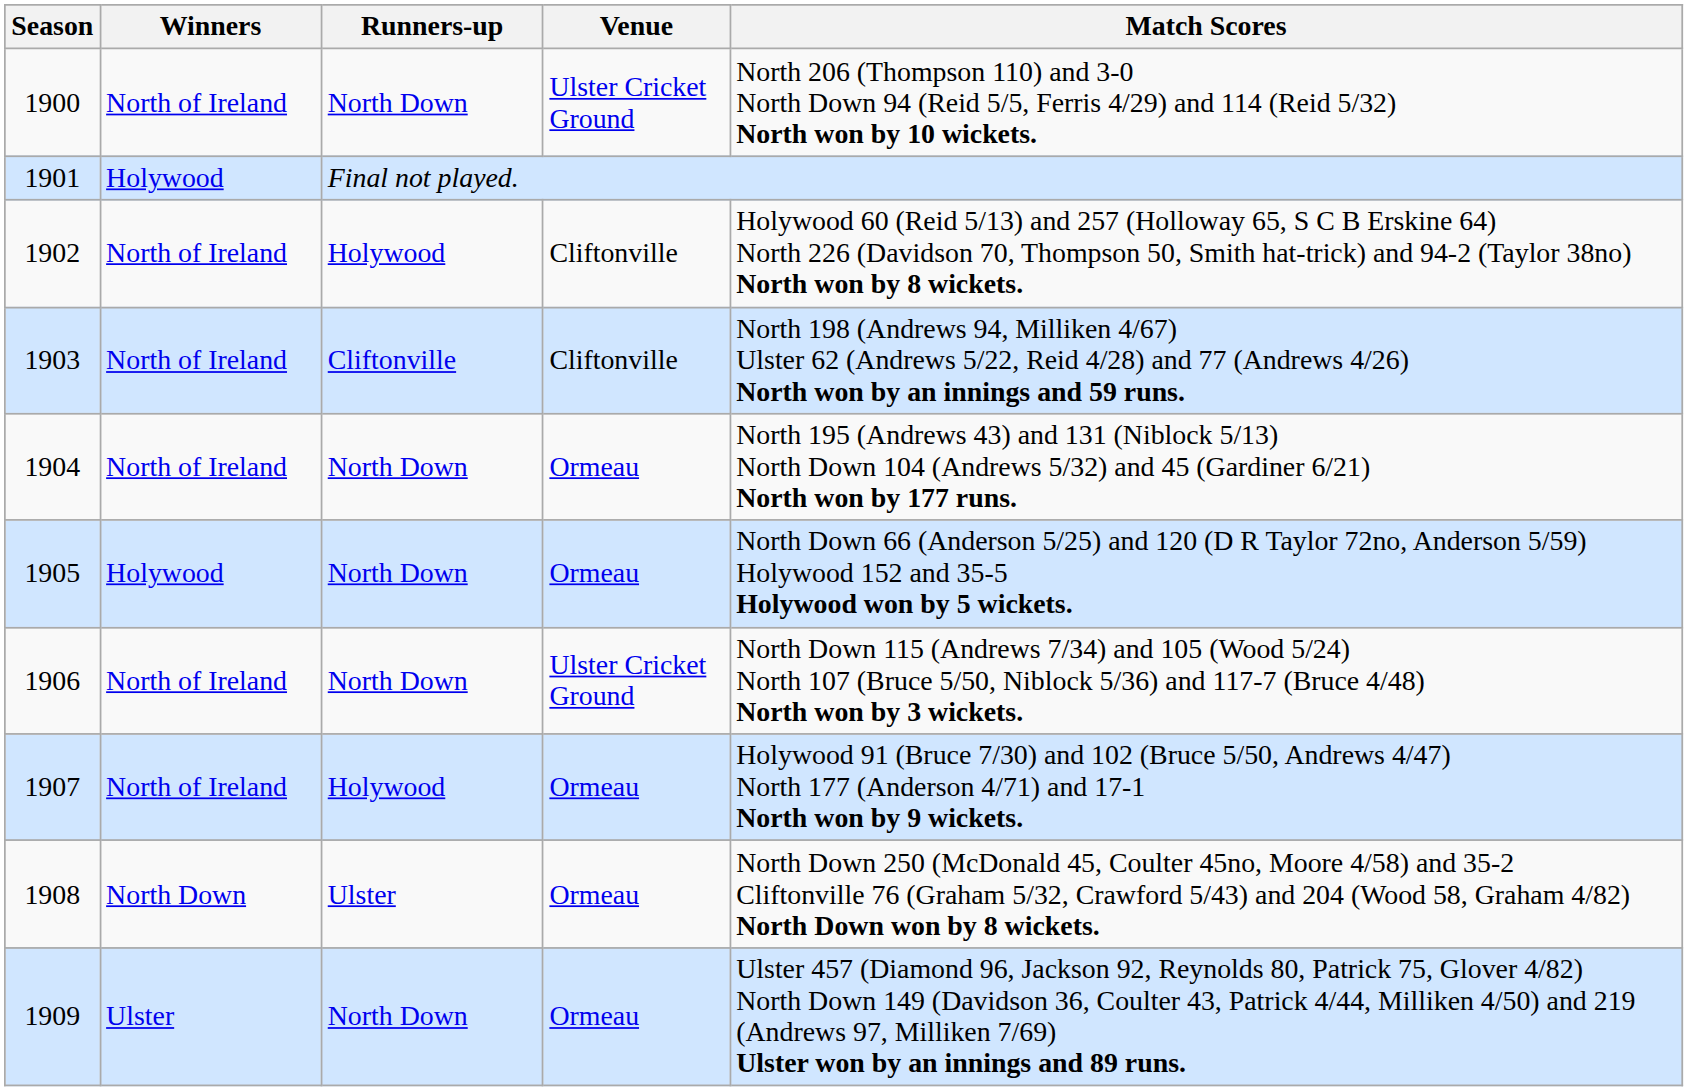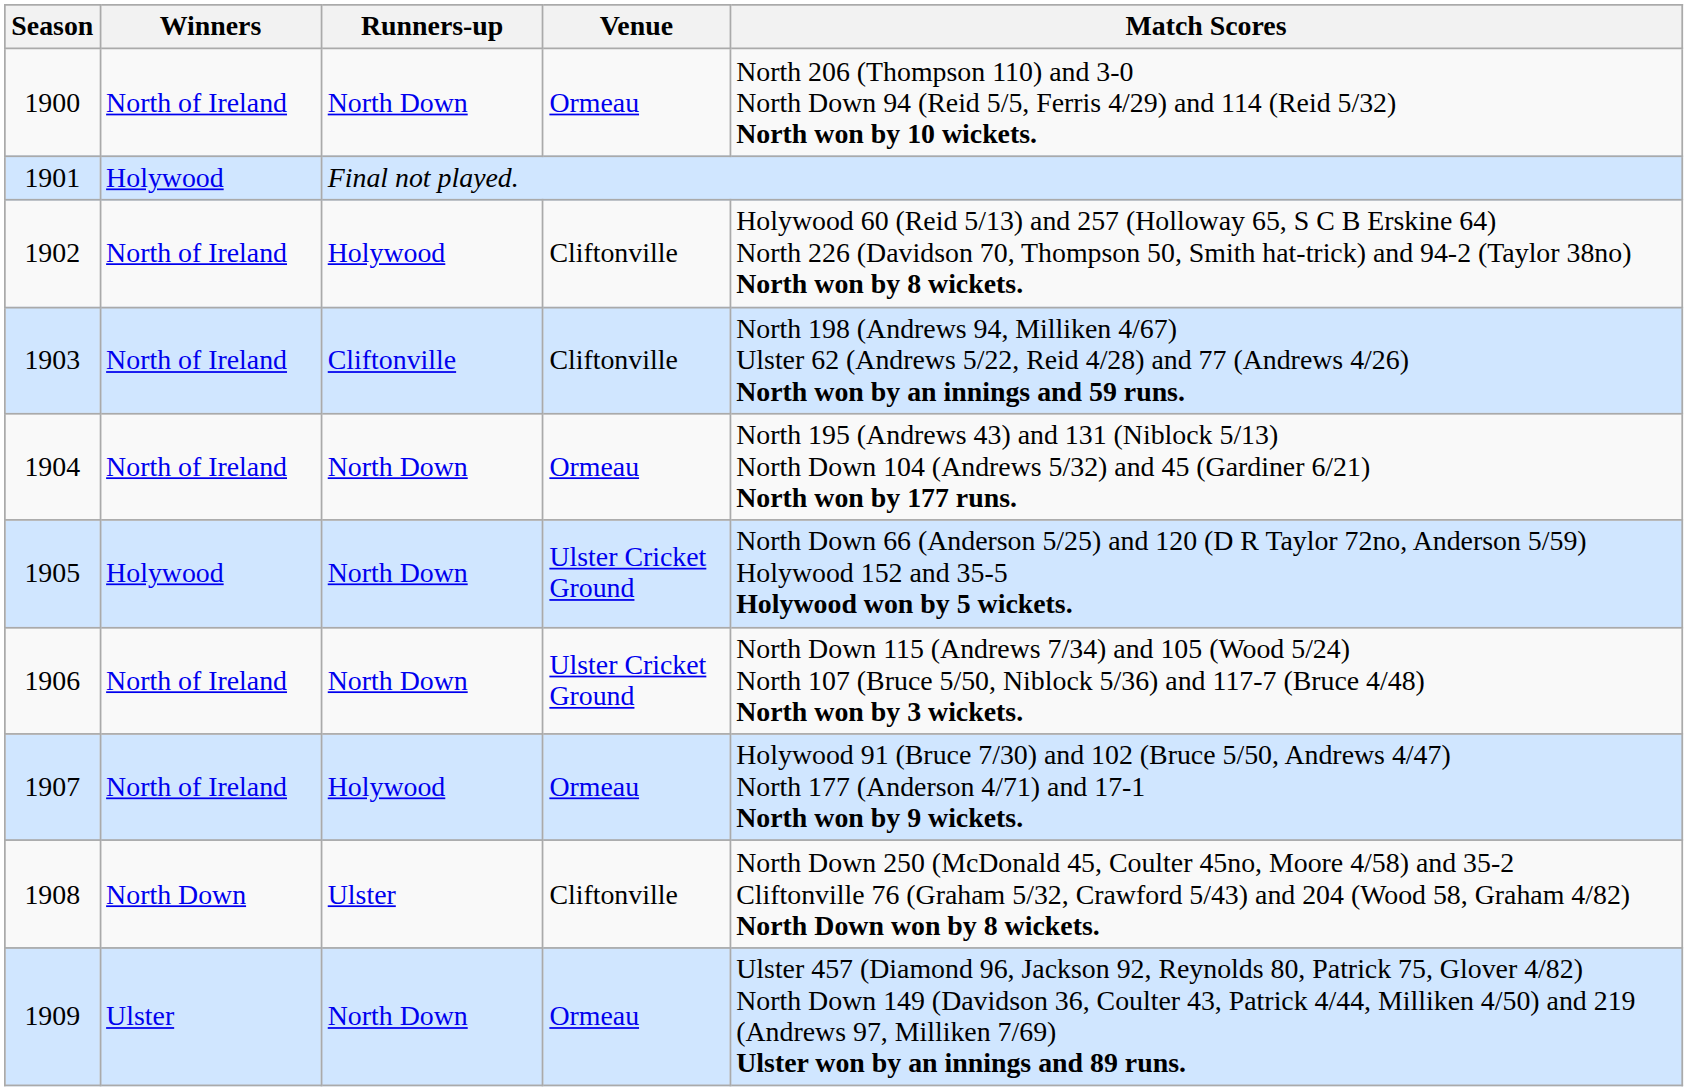1900 | Venue: Ulster Cricket Ground -> Ormeau
1905 | Venue: Ormeau -> Ulster Cricket Ground
1908 | Venue: Ormeau -> Cliftonville
